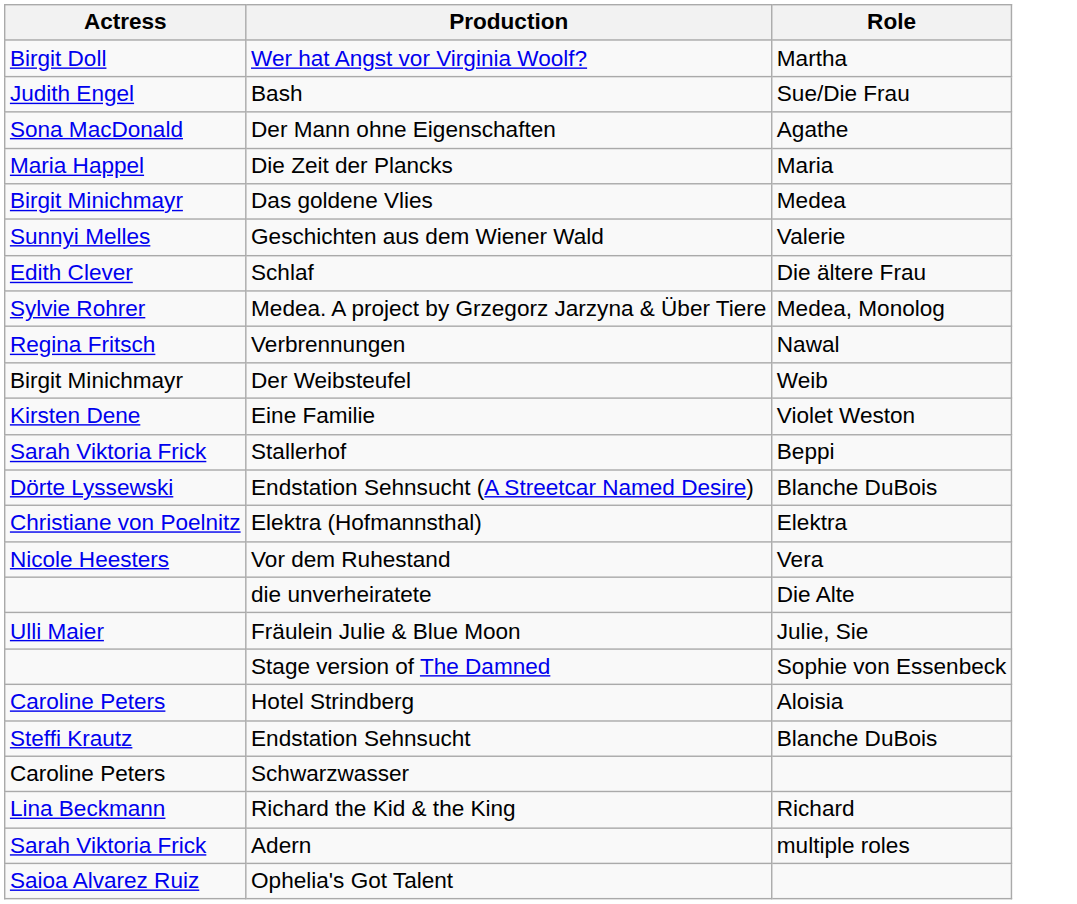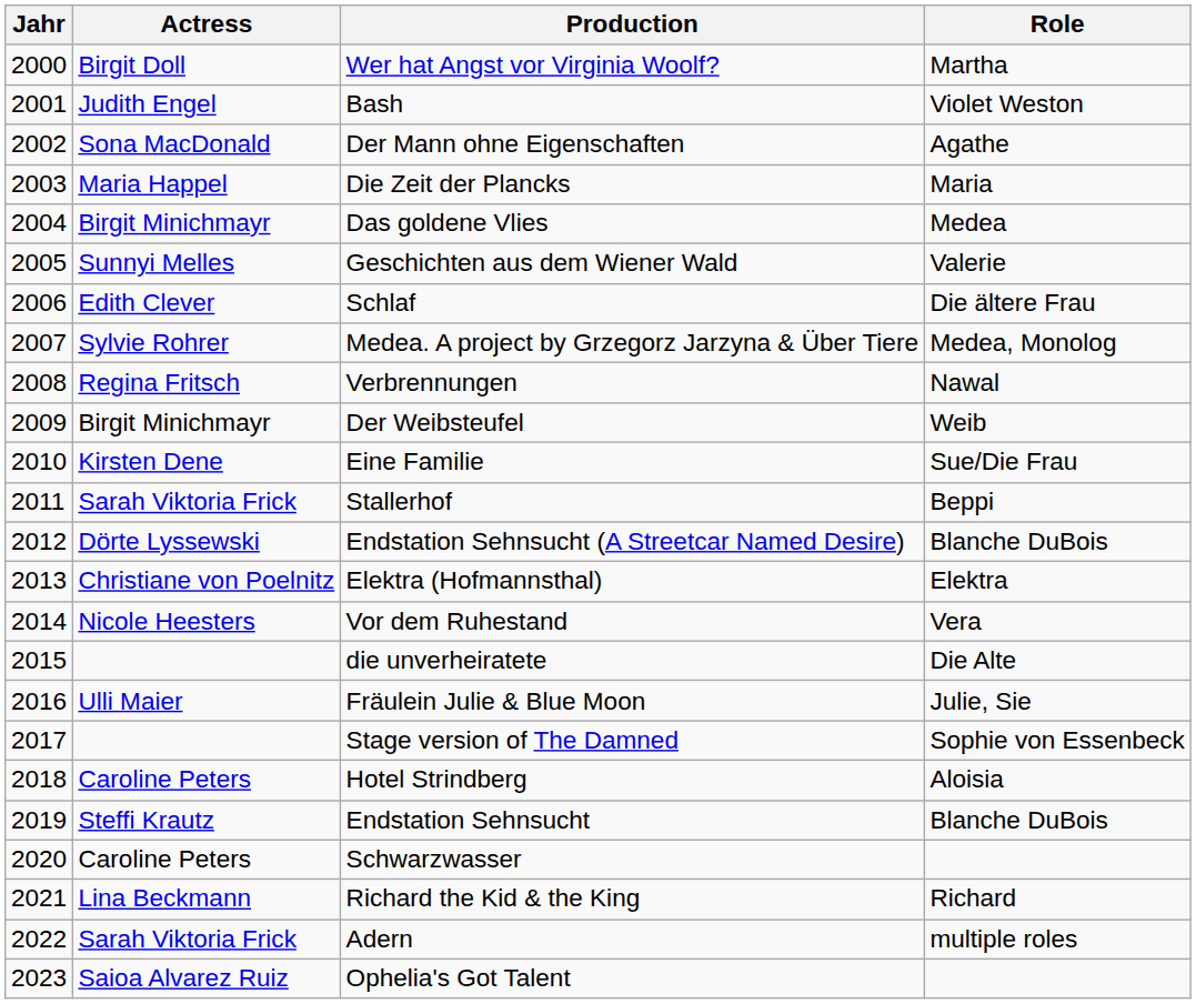+ column: Jahr | 2000 | 2001 | 2002 | 2003 | 2004 | 2005 | 2006 | 2007 | 2008 | 2009 | 2010 | 2011 | 2012 | 2013 | 2014 | 2015 | 2016 | 2017 | 2018 | 2019 | 2020 | 2021 | 2022 | 2023
Bash | Role: Sue/Die Frau -> Violet Weston
Eine Familie | Role: Violet Weston -> Sue/Die Frau
